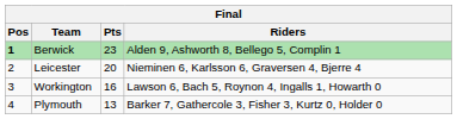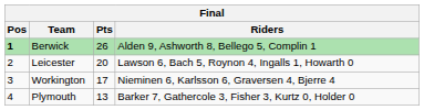Berwick | Pts: 23 -> 26
Leicester | Riders: Nieminen 6, Karlsson 6, Graversen 4, Bjerre 4 -> Lawson 6, Bach 5, Roynon 4, Ingalls 1, Howarth 0
Workington | Pts: 16 -> 17
Workington | Riders: Lawson 6, Bach 5, Roynon 4, Ingalls 1, Howarth 0 -> Nieminen 6, Karlsson 6, Graversen 4, Bjerre 4
